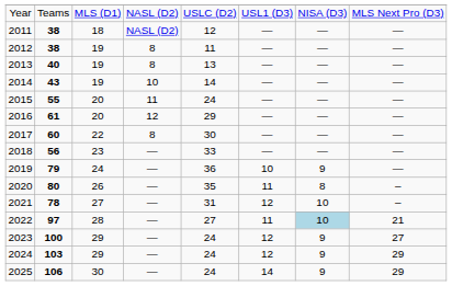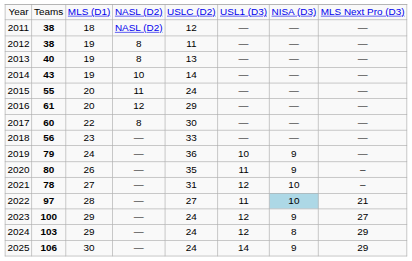2020 | column 7: 8 -> 9
2024 | column 7: 9 -> 8
